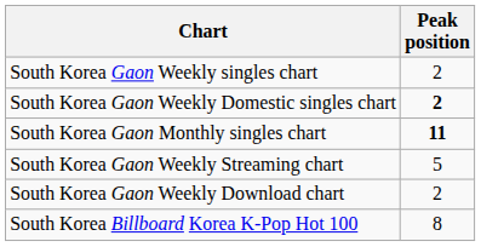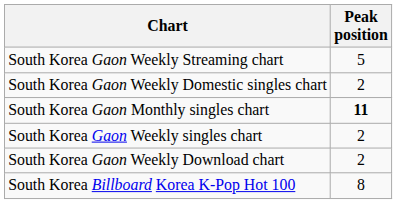rows swapped: South Korea Gaon Weekly singles chart <-> South Korea Gaon Weekly Streaming chart
South Korea Gaon Weekly Domestic singles chart | Peak position: bold -> normal
